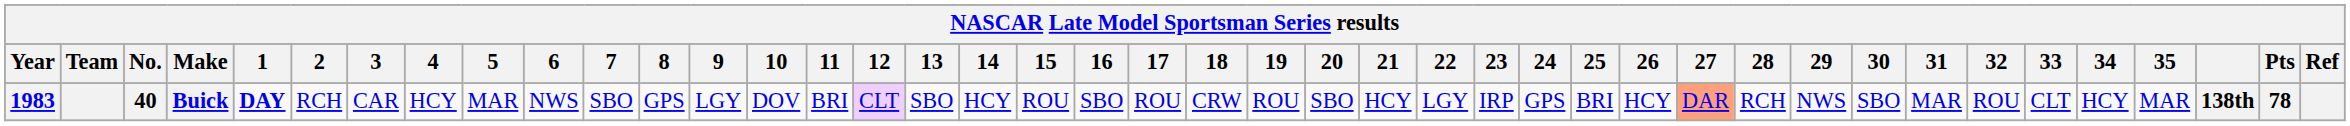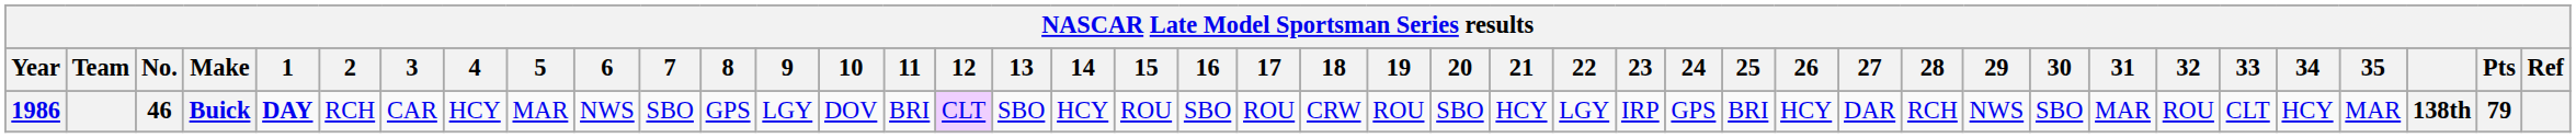Buick | Year: 1983 -> 1986
Buick | No.: 40 -> 46
Buick | 27: lightsalmon background -> no background
Buick | Pts: 78 -> 79
